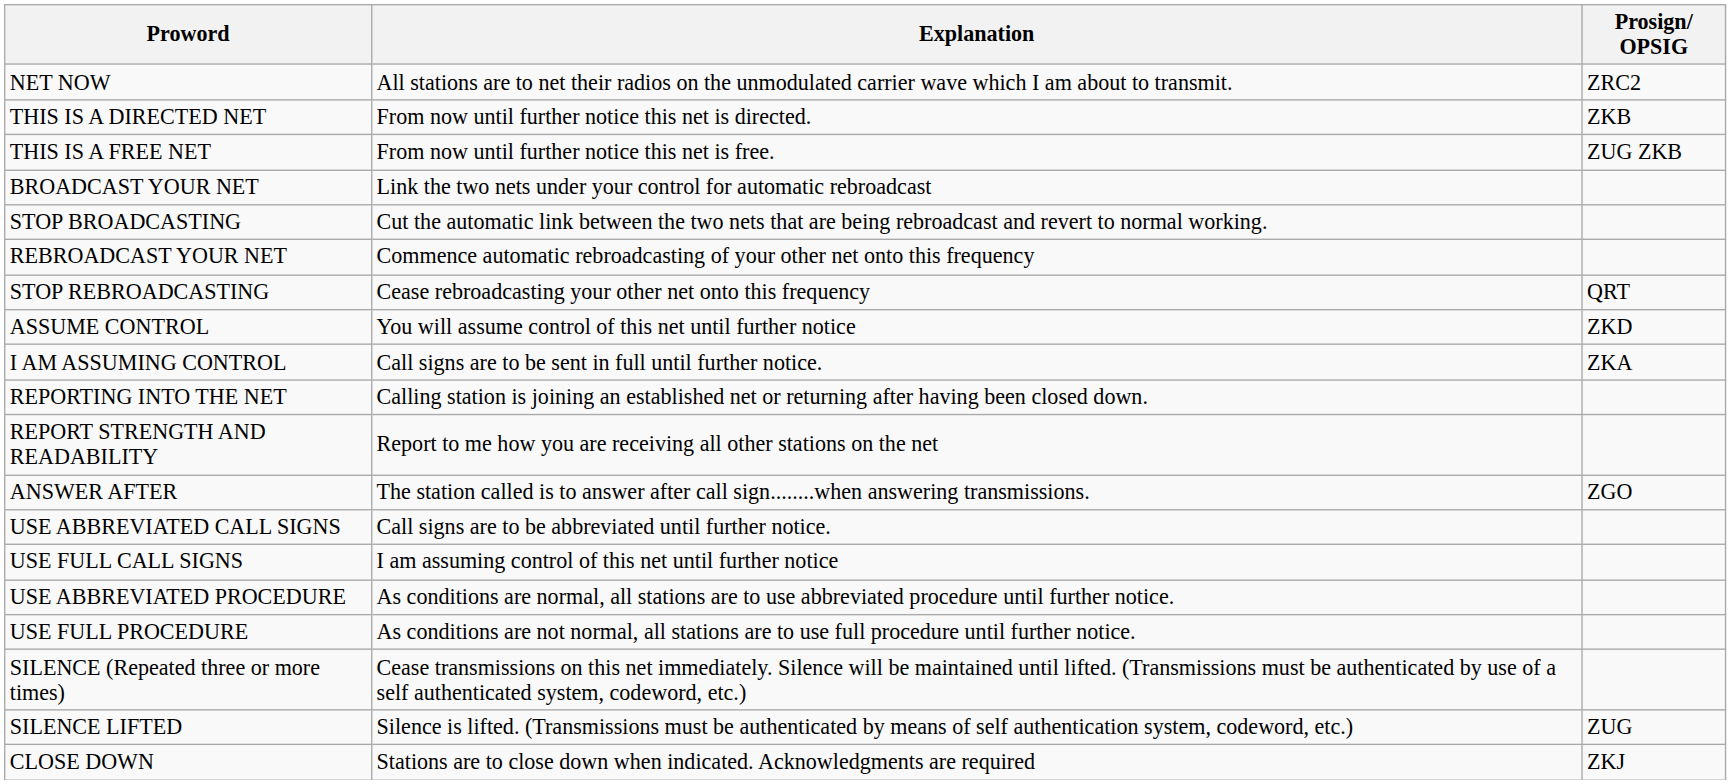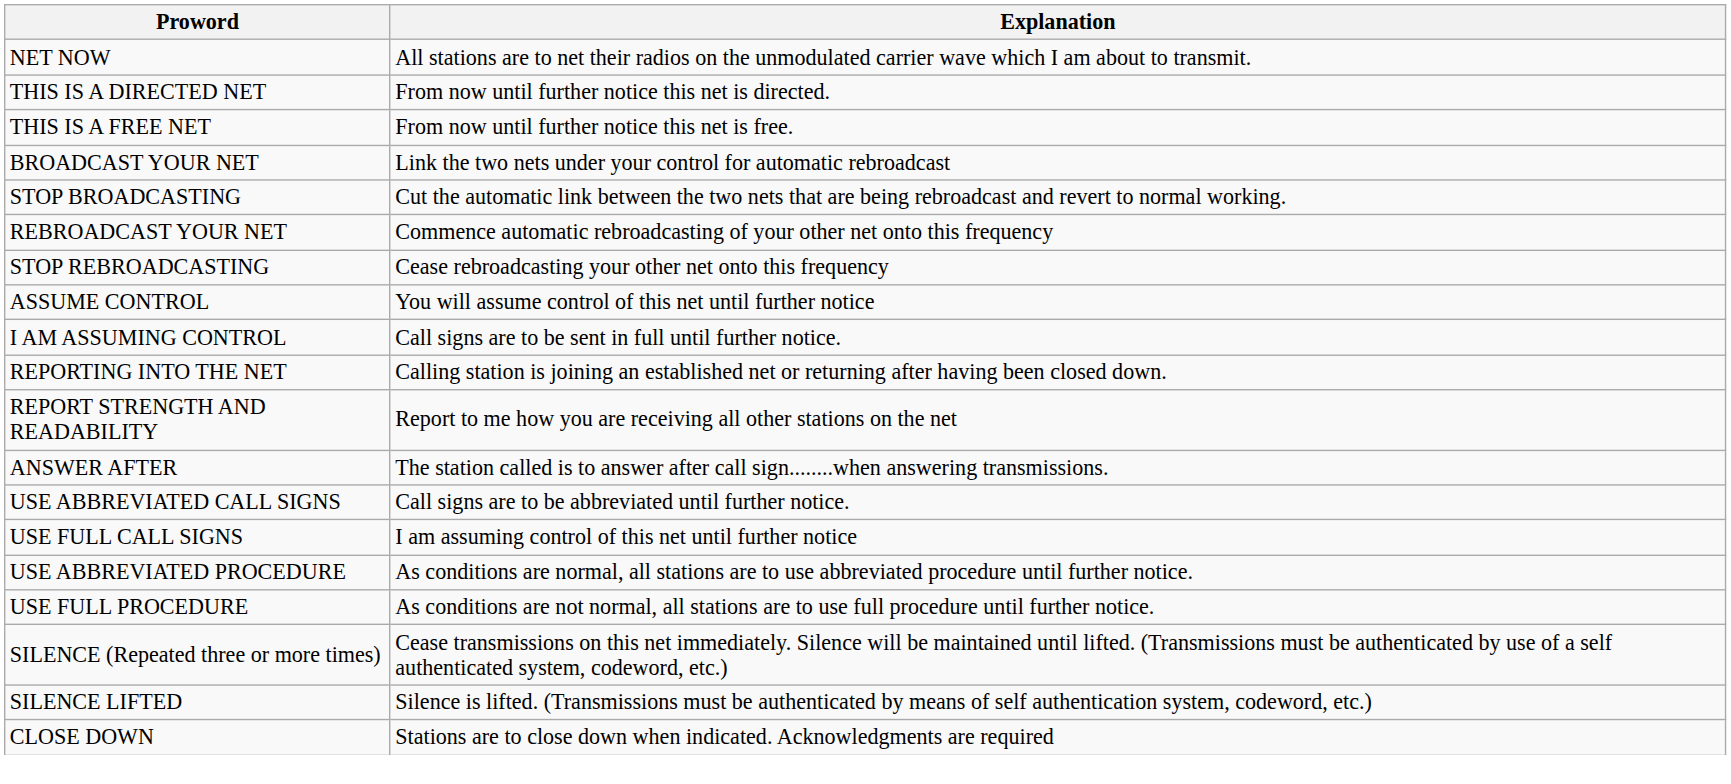- column: Prosign/ OPSIG | ZRC2 | ZKB | ZUG ZKB | QRT | ZKD | ZKA | ZGO | ZUG | ZKJ
